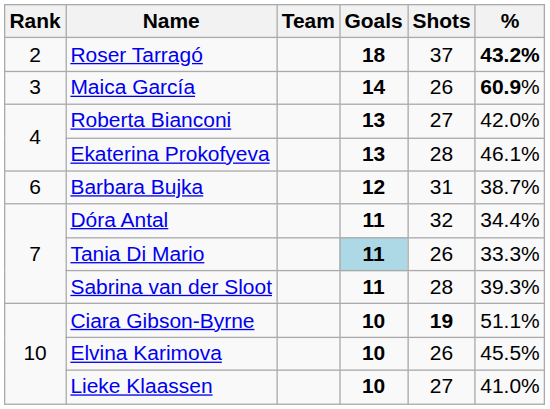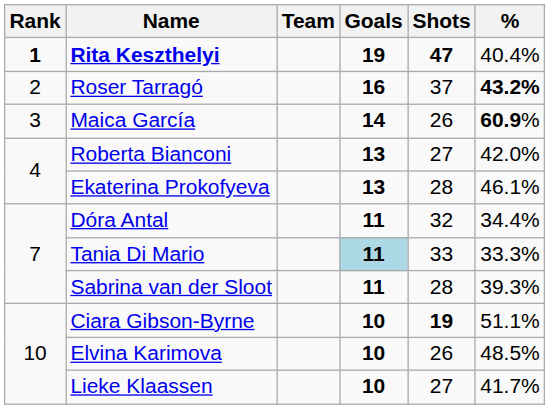+ row: 1 | Rita Keszthelyi | 19 | 47 | 40.4%
Roser Tarragó | Goals: 18 -> 16
- row: 6 | Barbara Bujka | 12 | 31 | 38.7%
Tania Di Mario | Shots: 26 -> 33
Elvina Karimova | %: 45.5% -> 48.5%
Lieke Klaassen | %: 41.0% -> 41.7%
